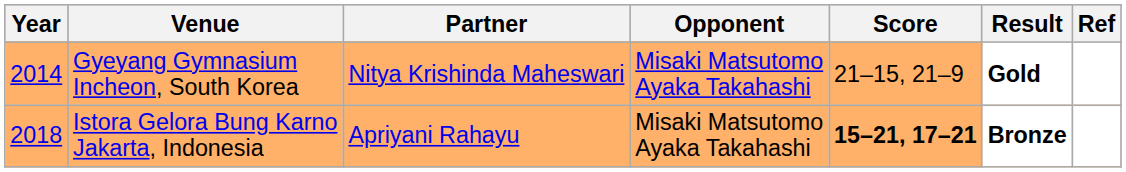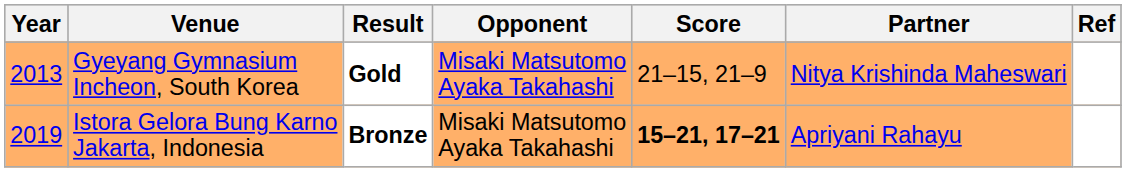columns swapped: Partner <-> Result
Gyeyang Gymnasium Incheon, South Korea | Year: 2014 -> 2013
Istora Gelora Bung Karno Jakarta, Indonesia | Year: 2018 -> 2019
